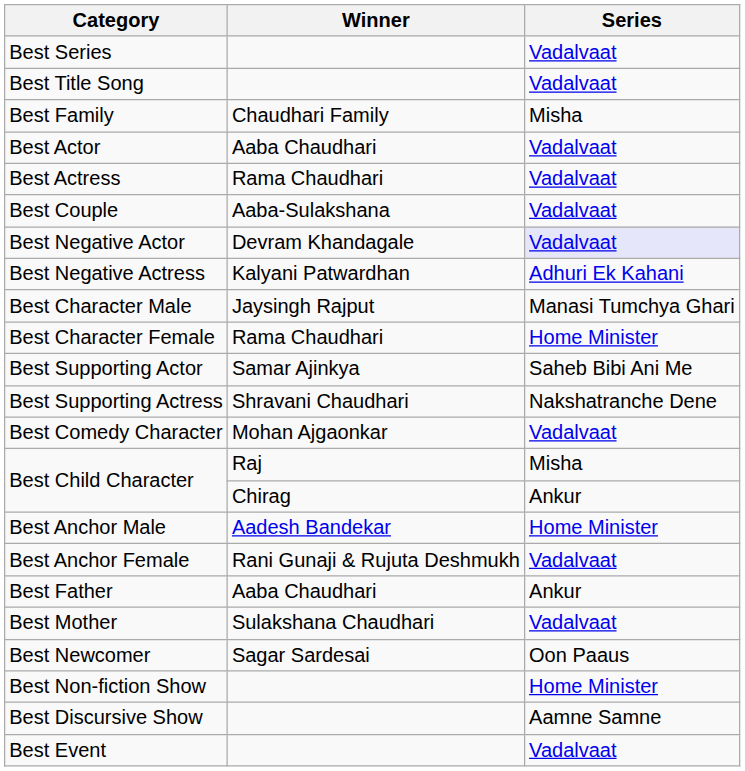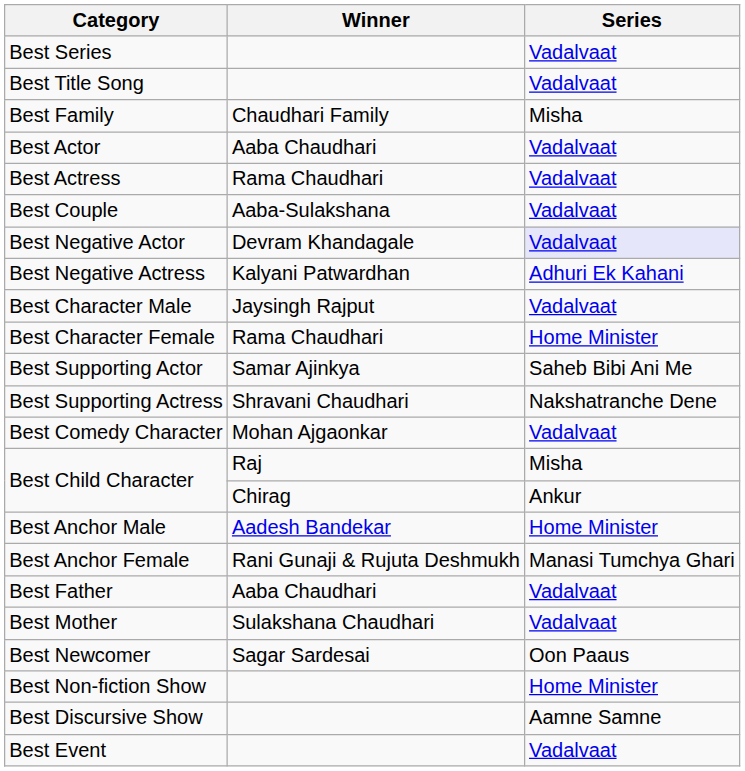Best Character Male | Series: Manasi Tumchya Ghari -> Vadalvaat
Best Anchor Female | Series: Vadalvaat -> Manasi Tumchya Ghari
Best Father | Series: Ankur -> Vadalvaat
